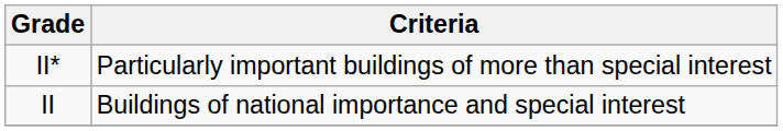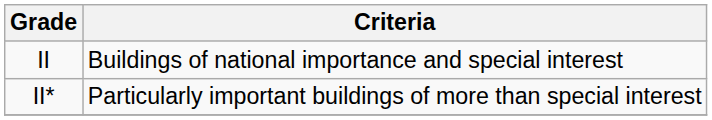rows swapped: II* <-> II
